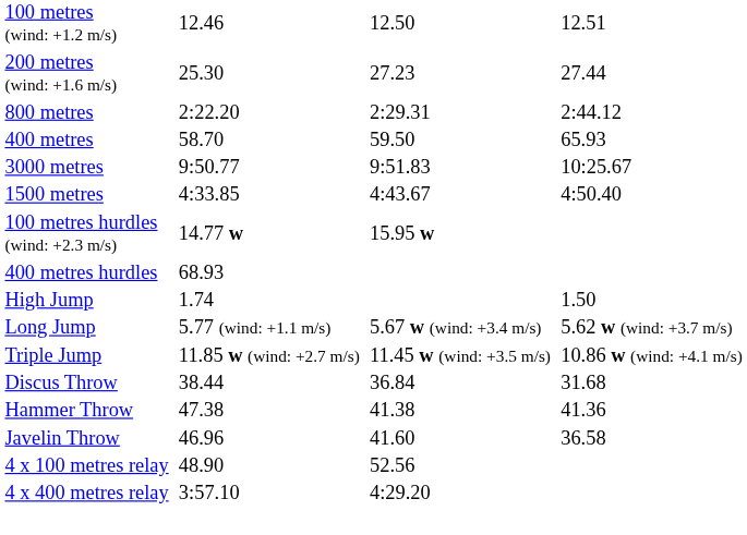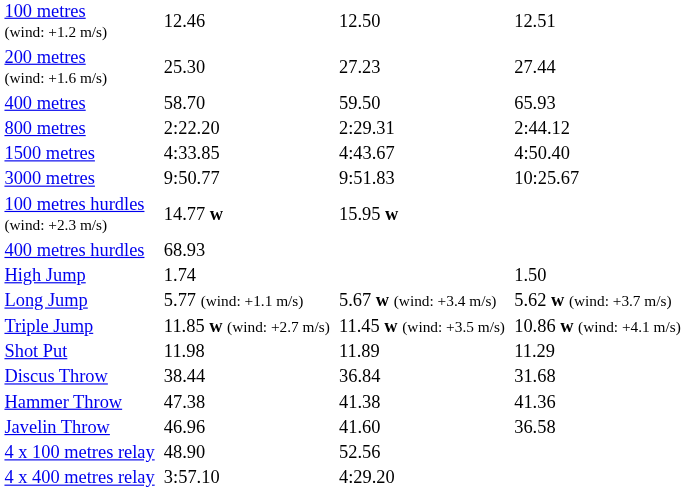rows swapped: 400 metres <-> 800 metres
rows swapped: 1500 metres <-> 3000 metres
+ row: Shot Put | 11.98 | 11.89 | 11.29
